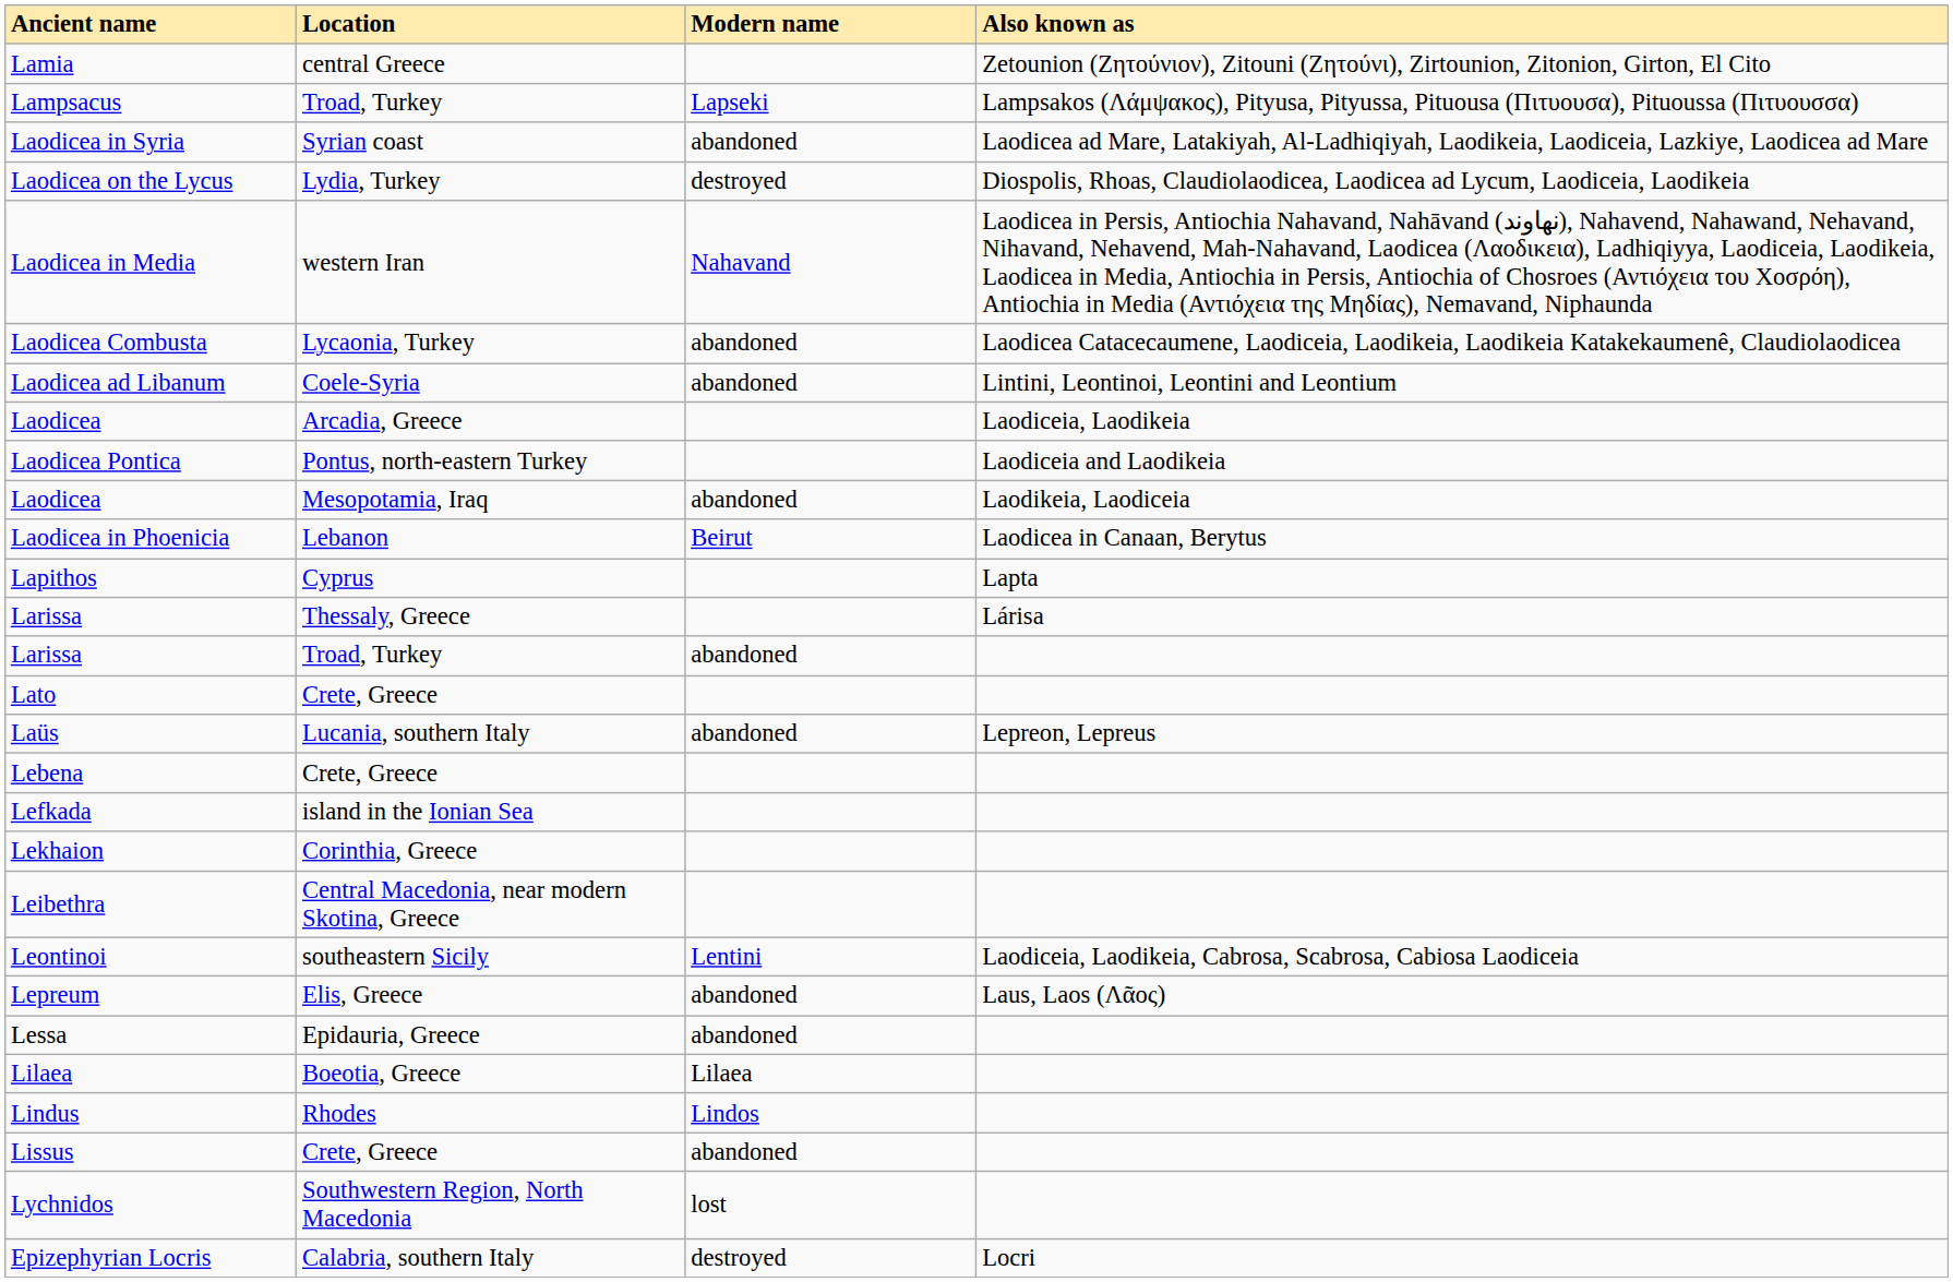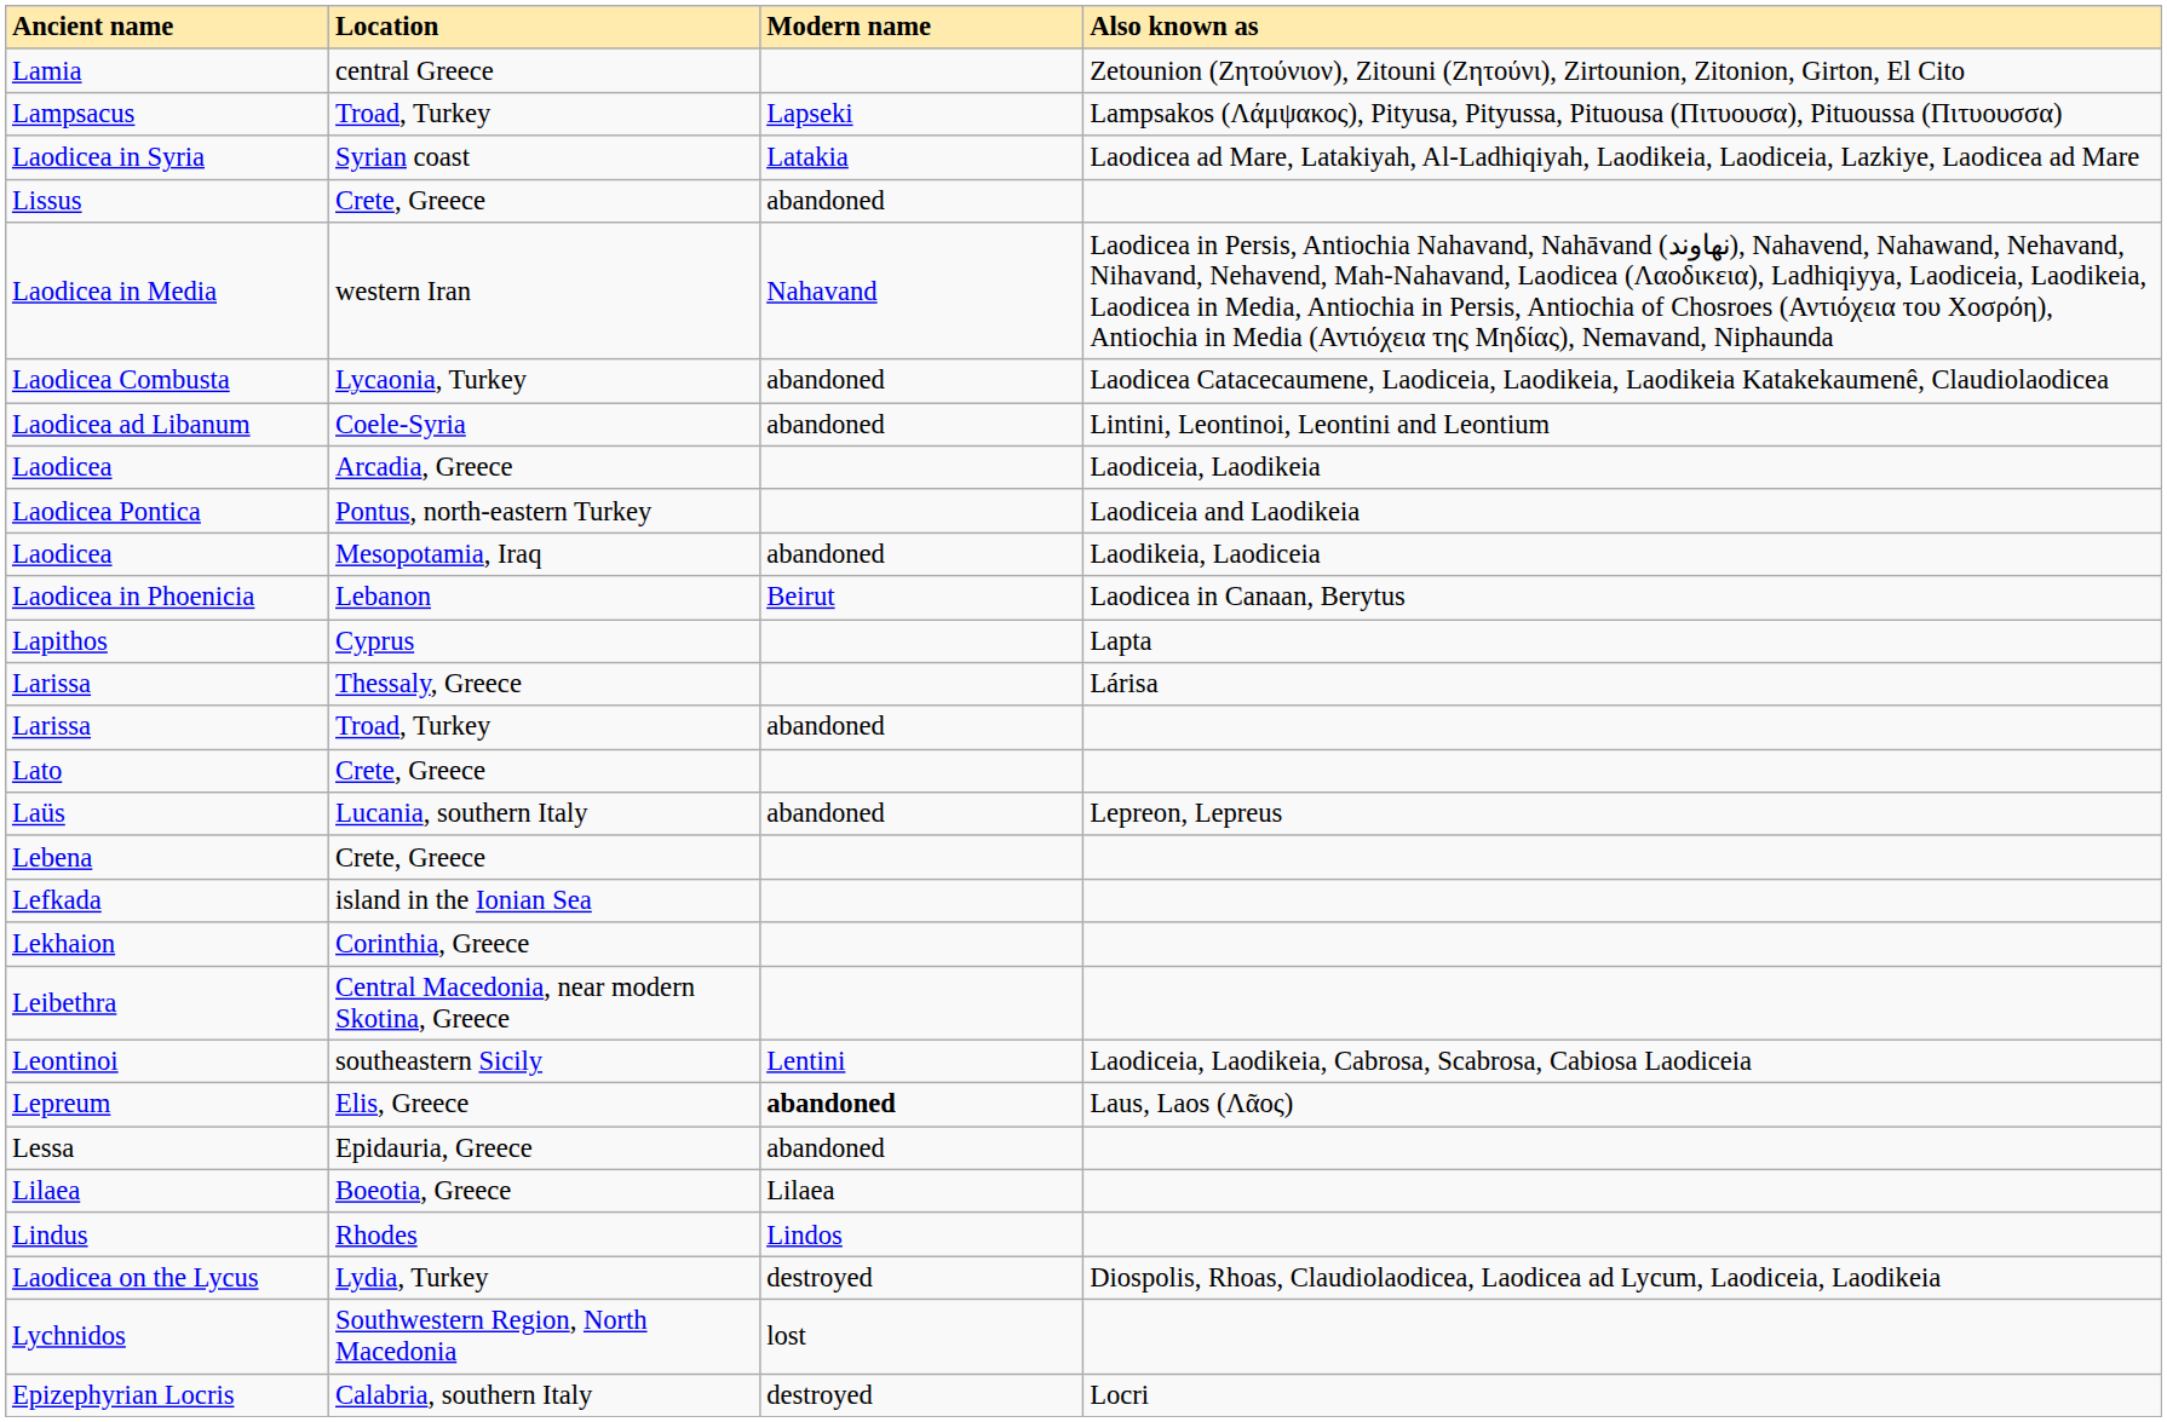Laodicea in Syria | Modern name: abandoned -> Latakia
rows swapped: Laodicea on the Lycus <-> Lissus
Lepreum | Modern name: normal -> bold
